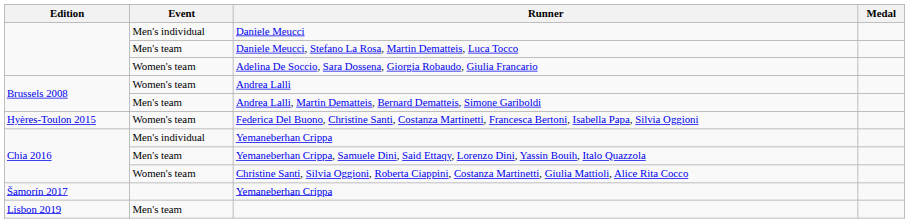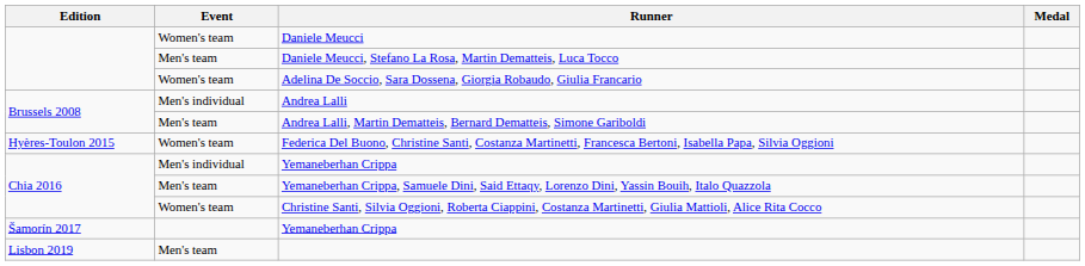Daniele Meucci | Event: Men's individual -> Women's team
Andrea Lalli | Event: Women's team -> Men's individual
